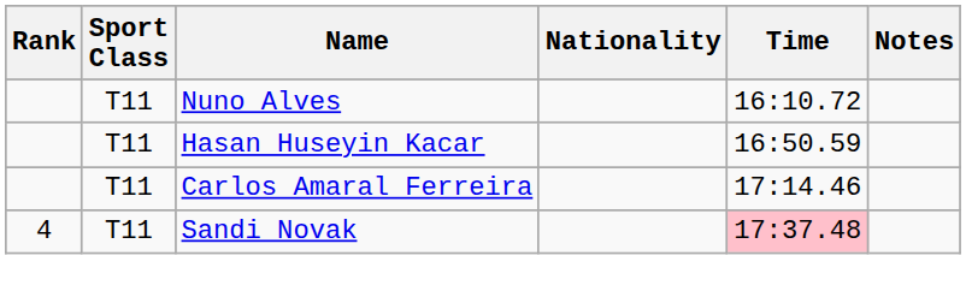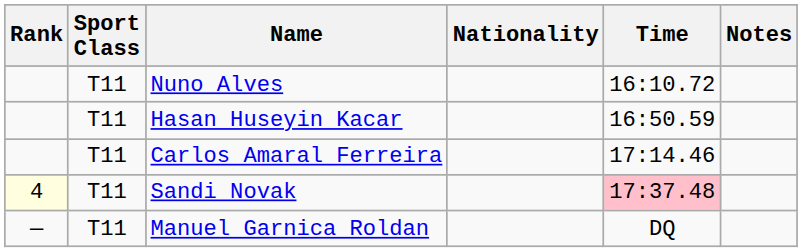Sandi Novak | Rank: no background -> lightyellow background
+ row: — | T11 | Manuel Garnica Roldan | DQ
